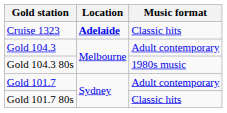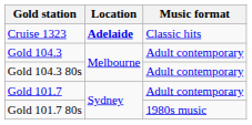Gold 104.3 80s | Music format: 1980s music -> Adult contemporary
Gold 101.7 80s | Music format: Classic hits -> 1980s music
